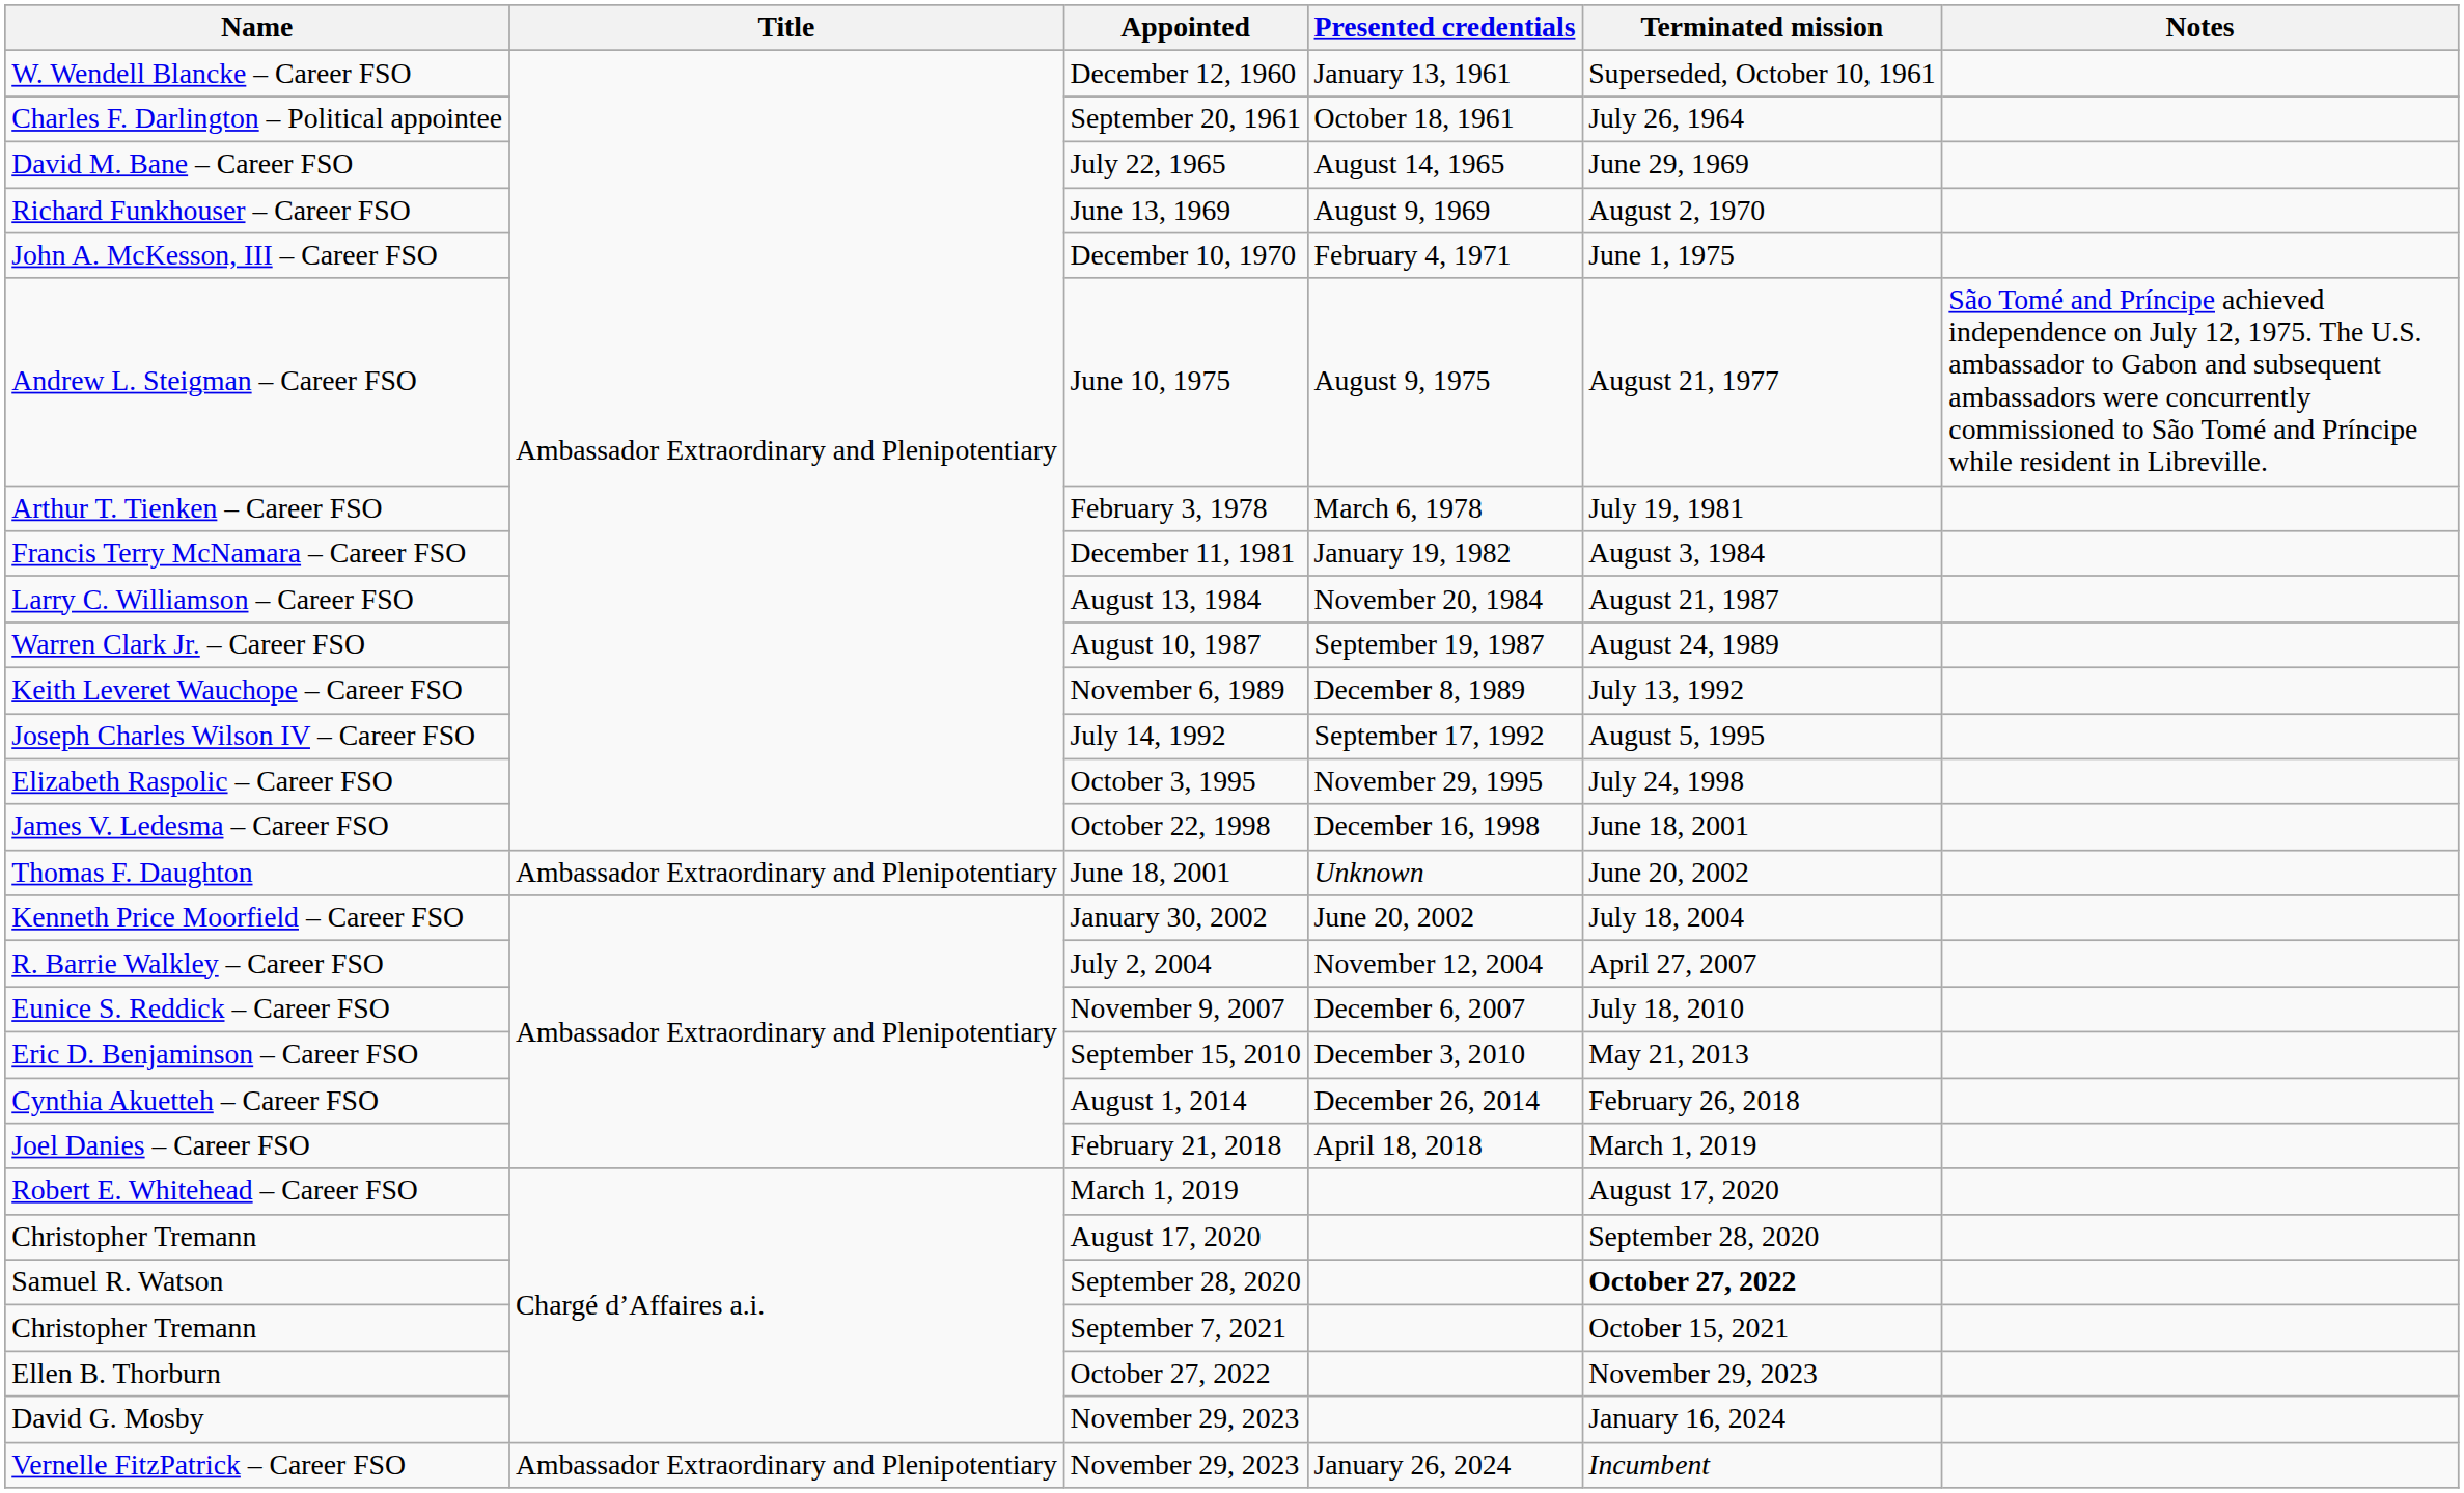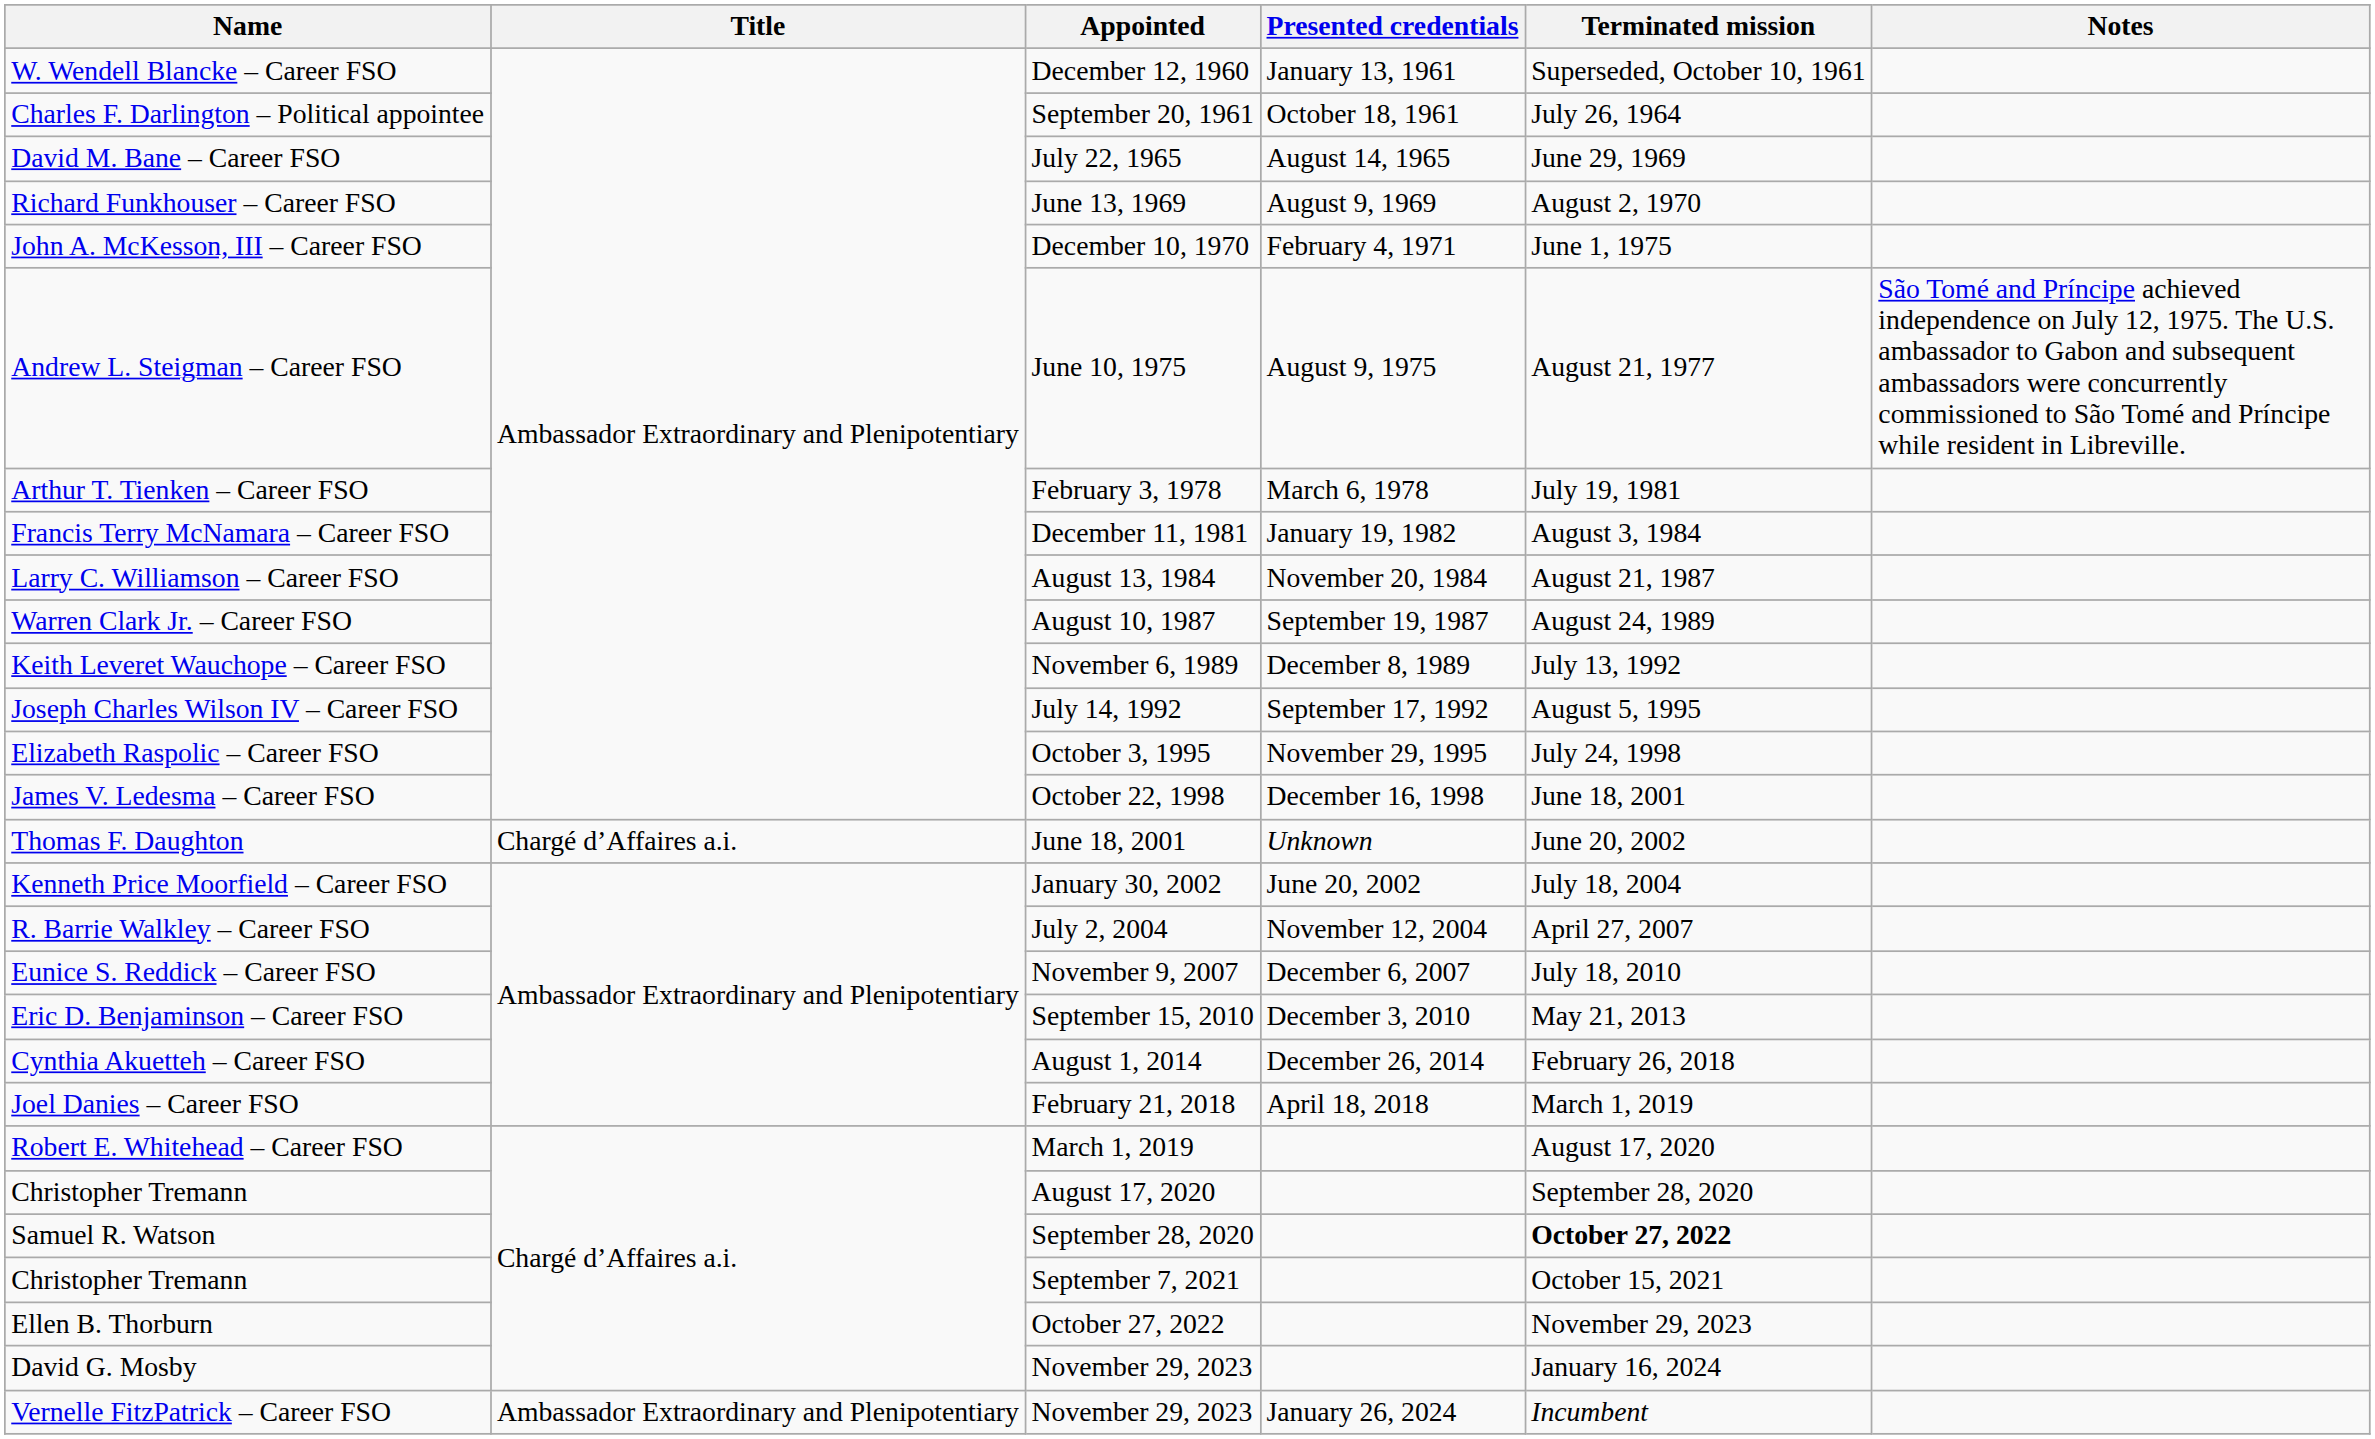Thomas F. Daughton | Title: Ambassador Extraordinary and Plenipotentiary -> Chargé d’Affaires a.i.
